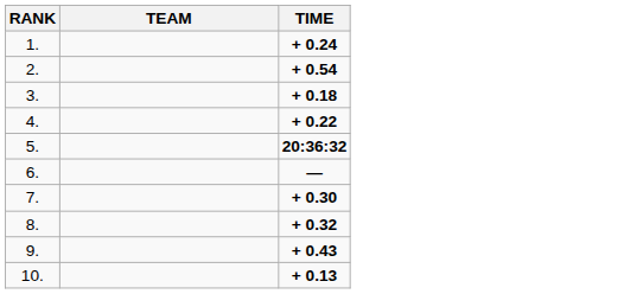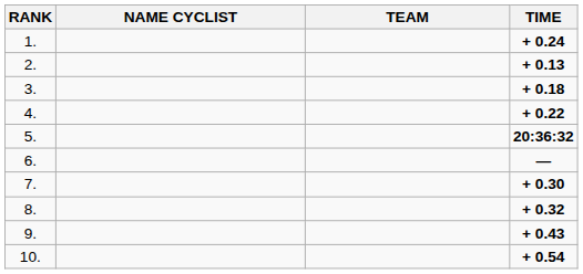+ column: NAME CYCLIST
2. | TIME: + 0.54 -> + 0.13
10. | TIME: + 0.13 -> + 0.54
